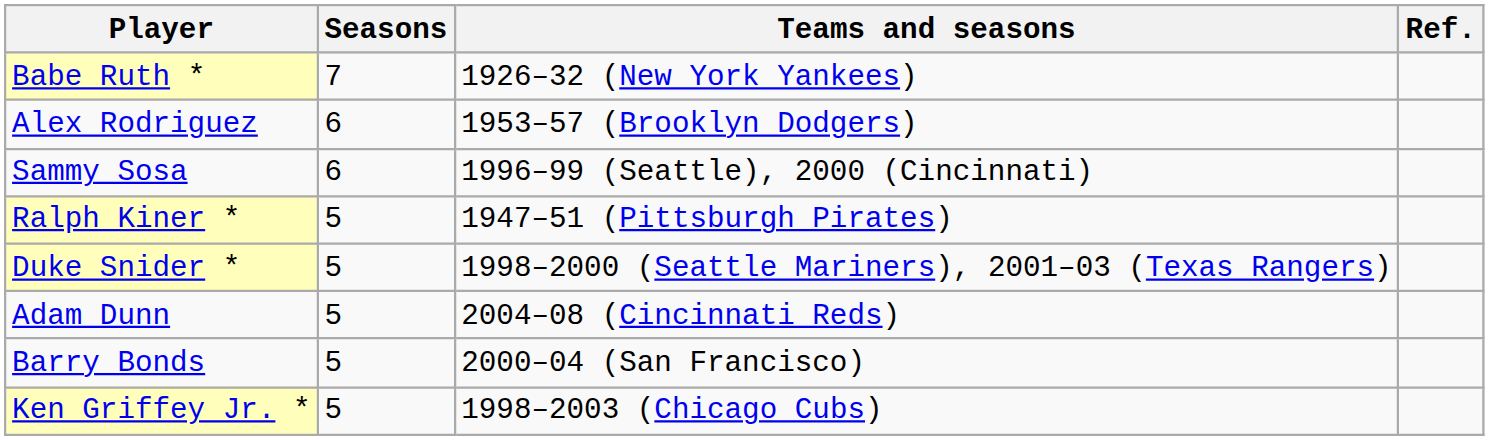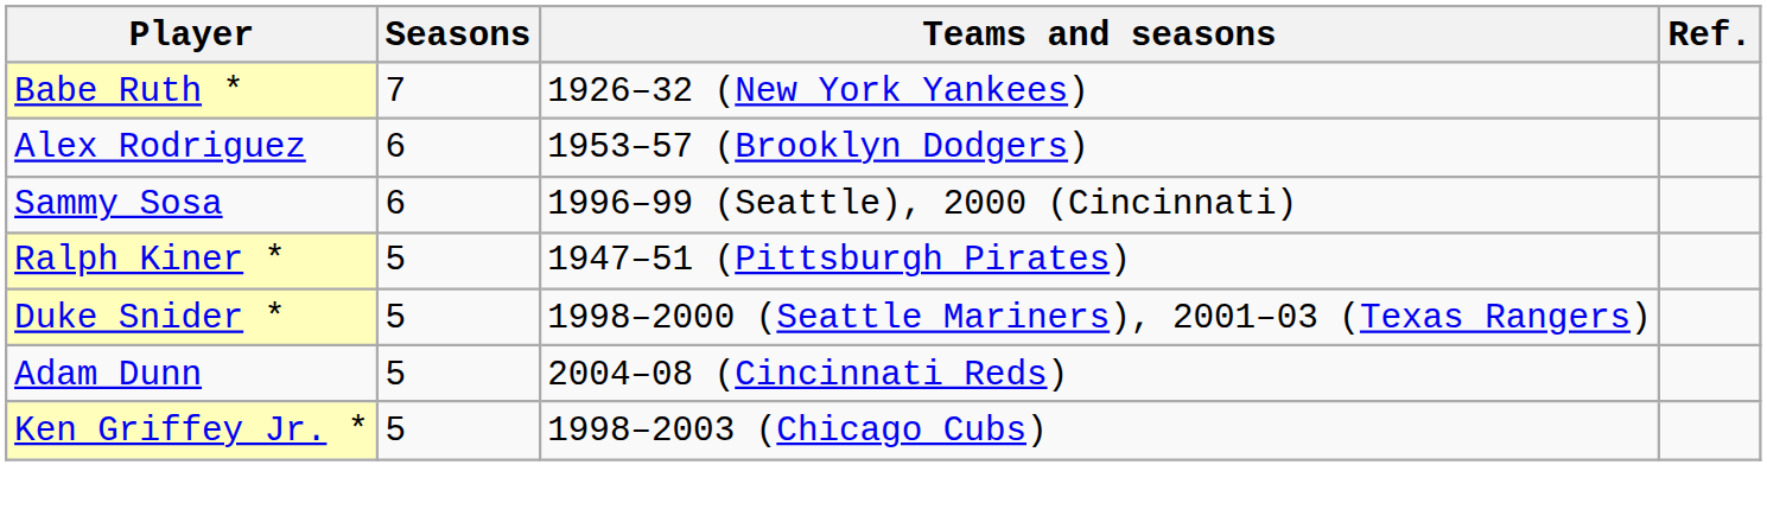- row: Barry Bonds | 5 | 2000–04 (San Francisco)
